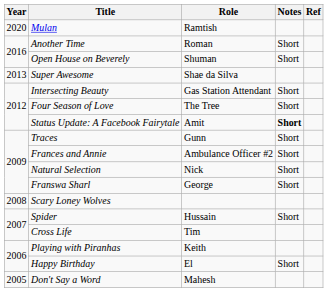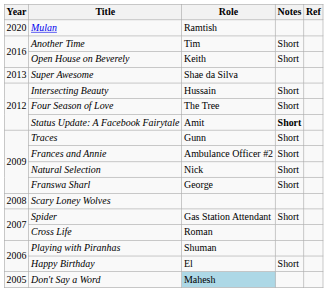Another Time | Role: Roman -> Tim
Open House on Beverely | Role: Shuman -> Keith
Intersecting Beauty | Role: Gas Station Attendant -> Hussain
Spider | Role: Hussain -> Gas Station Attendant
Cross Life | Role: Tim -> Roman
Playing with Piranhas | Role: Keith -> Shuman
Don't Say a Word | Role: no background -> lightblue background
